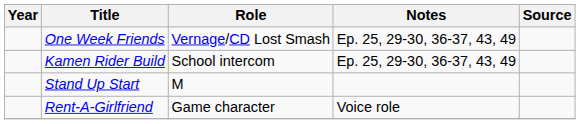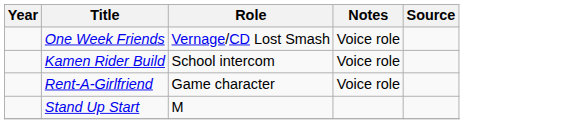One Week Friends | Notes: Ep. 25, 29-30, 36-37, 43, 49 -> Voice role
Kamen Rider Build | Notes: Ep. 25, 29-30, 36-37, 43, 49 -> Voice role
rows swapped: Rent-A-Girlfriend <-> Stand Up Start
